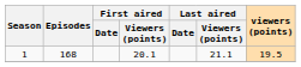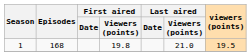1 | First aired / Viewers (points): 20.1 -> 19.8
1 | Last aired / Viewers (points): 21.1 -> 21.0
